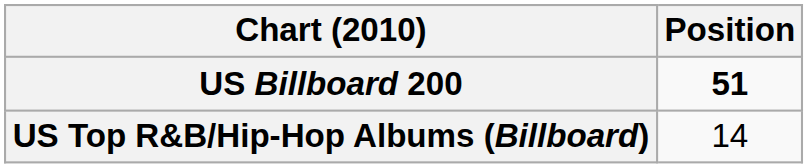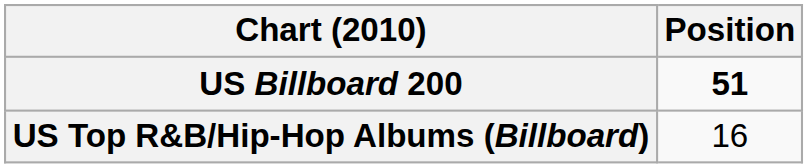US Top R&B/Hip-Hop Albums (Billboard) | Position: 14 -> 16
